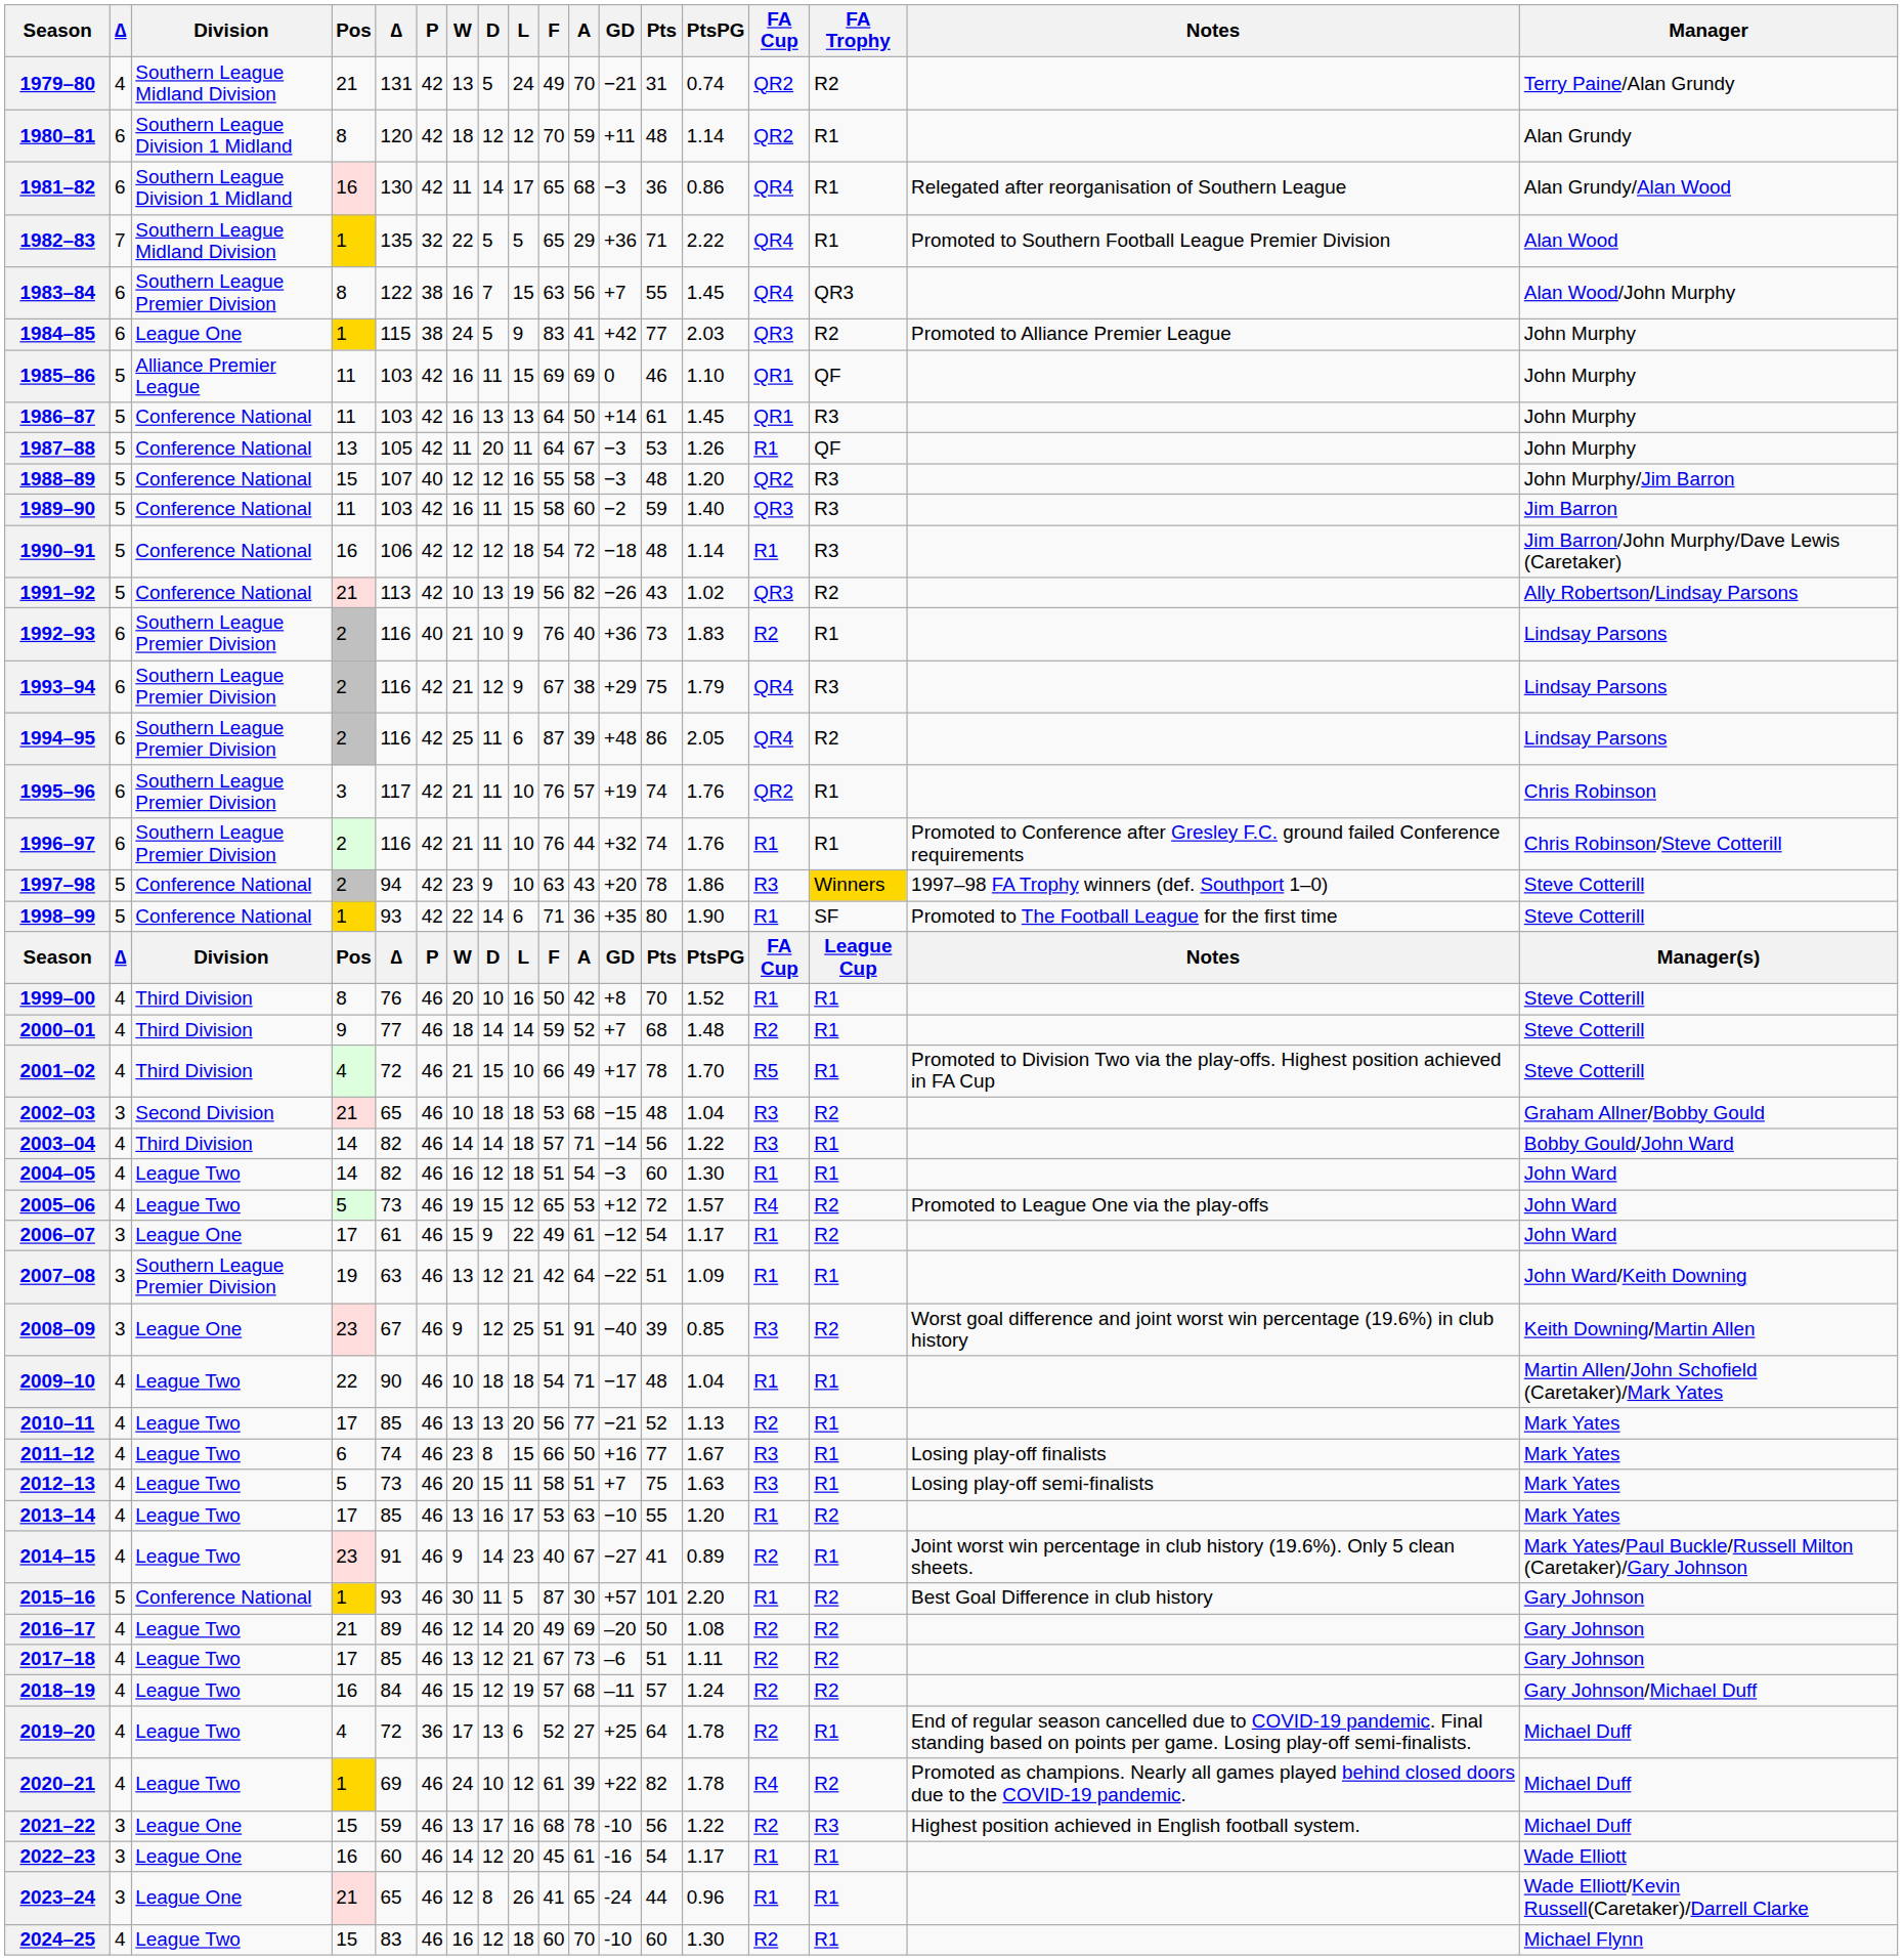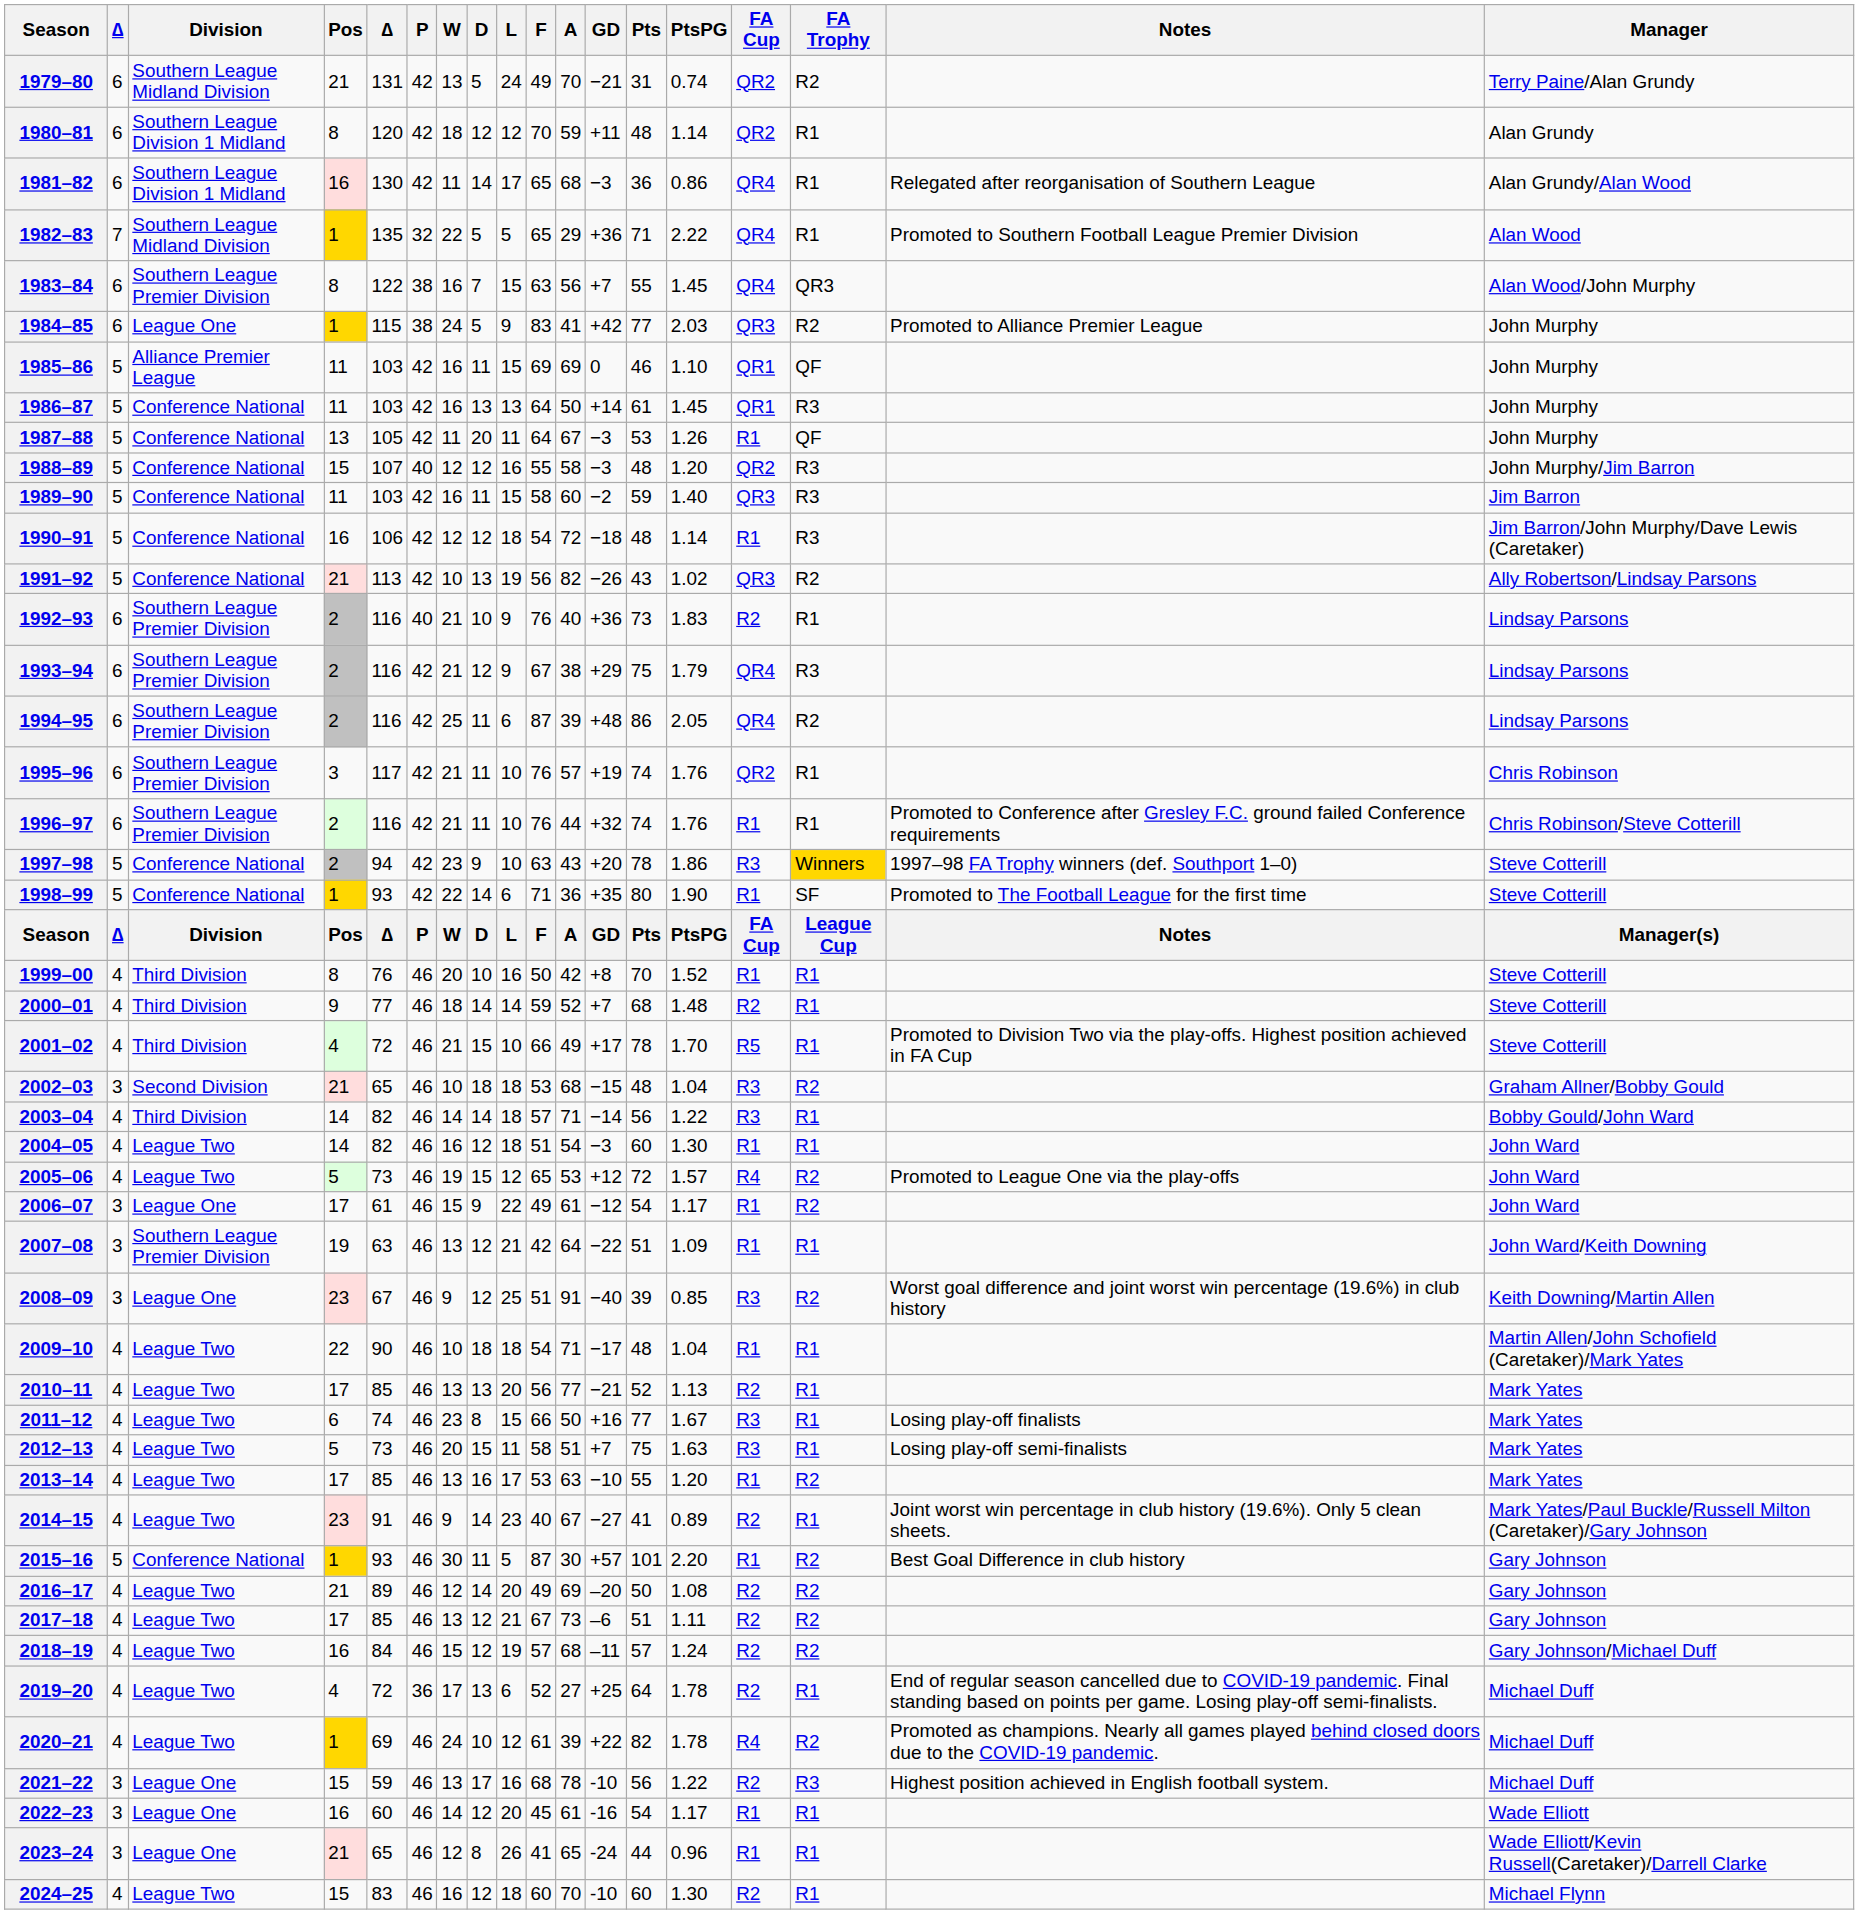1979–80 | column 2: 4 -> 6
